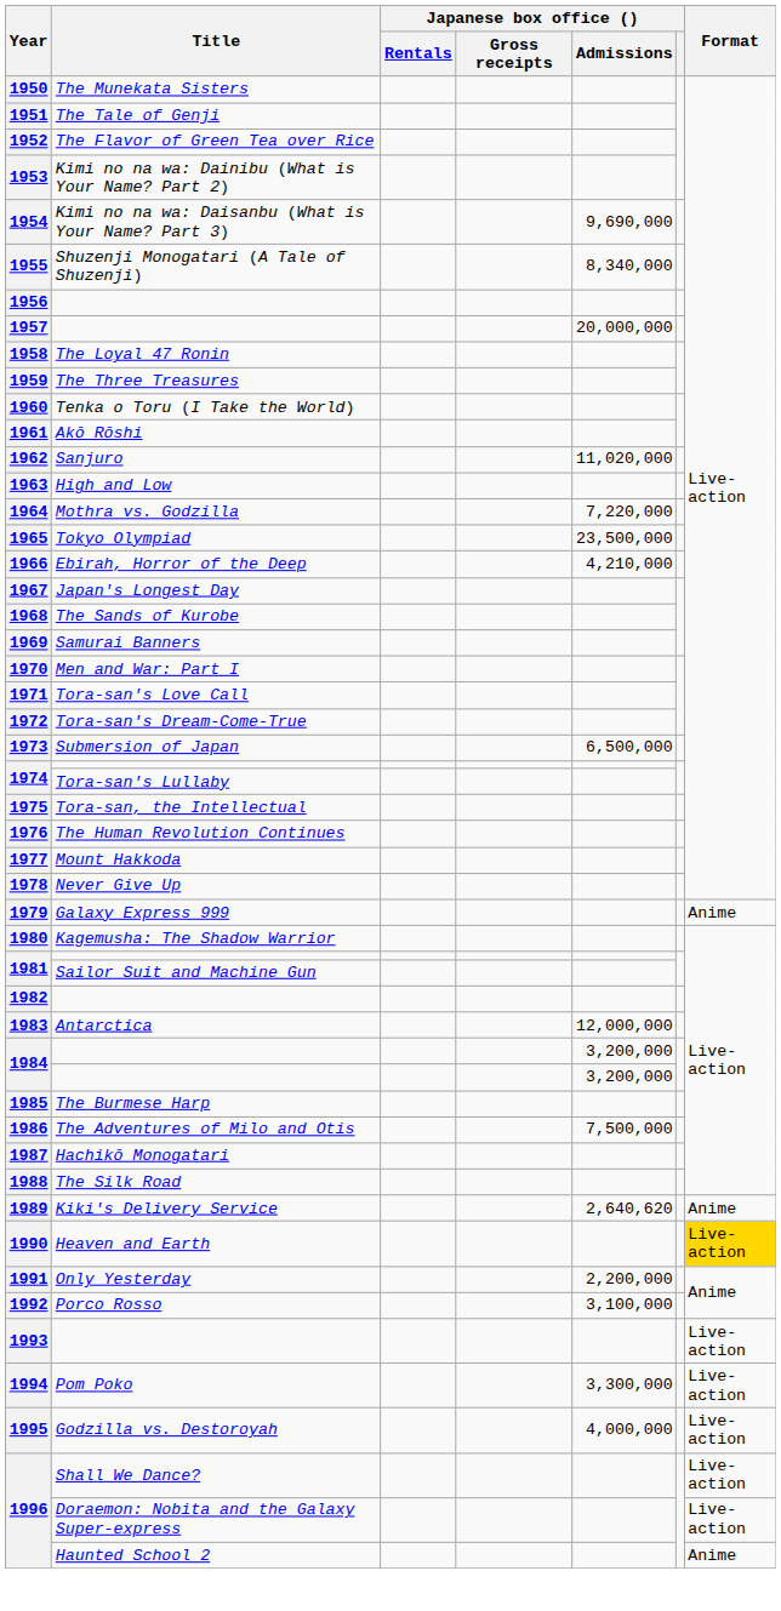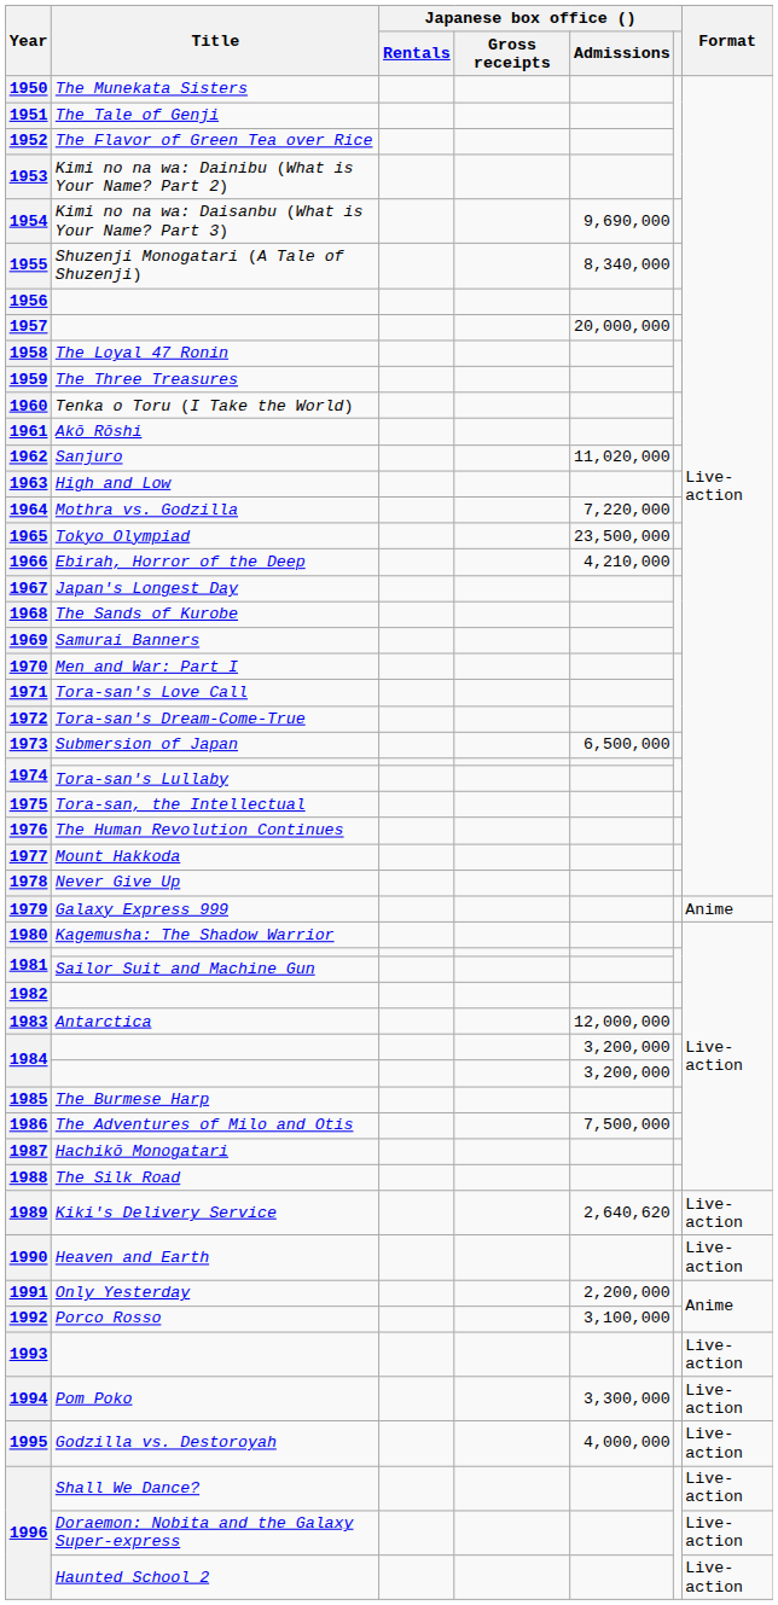1989 | Format: Anime -> Live-action
1990 | Format: gold background -> no background
1996 / Haunted School 2 | Format: Anime -> Live-action
